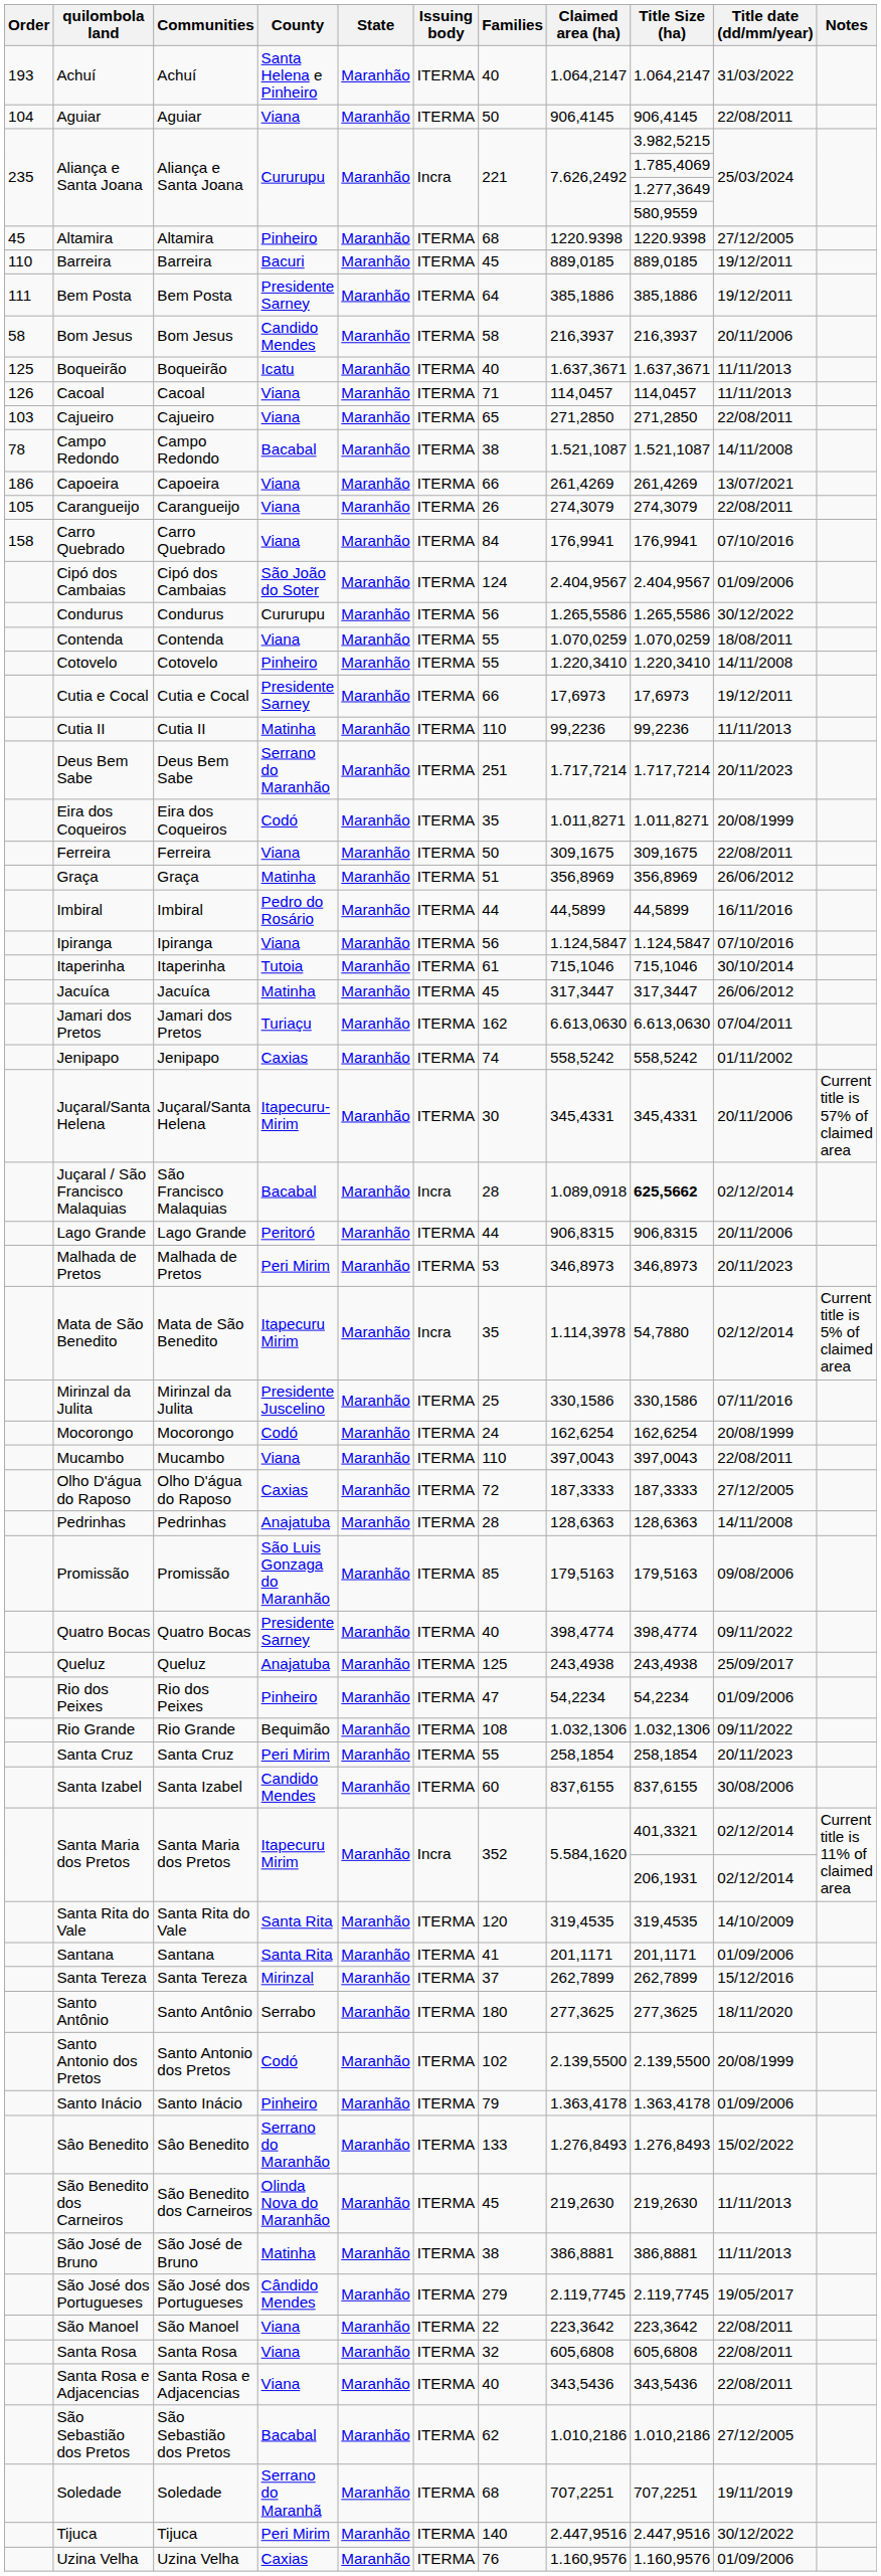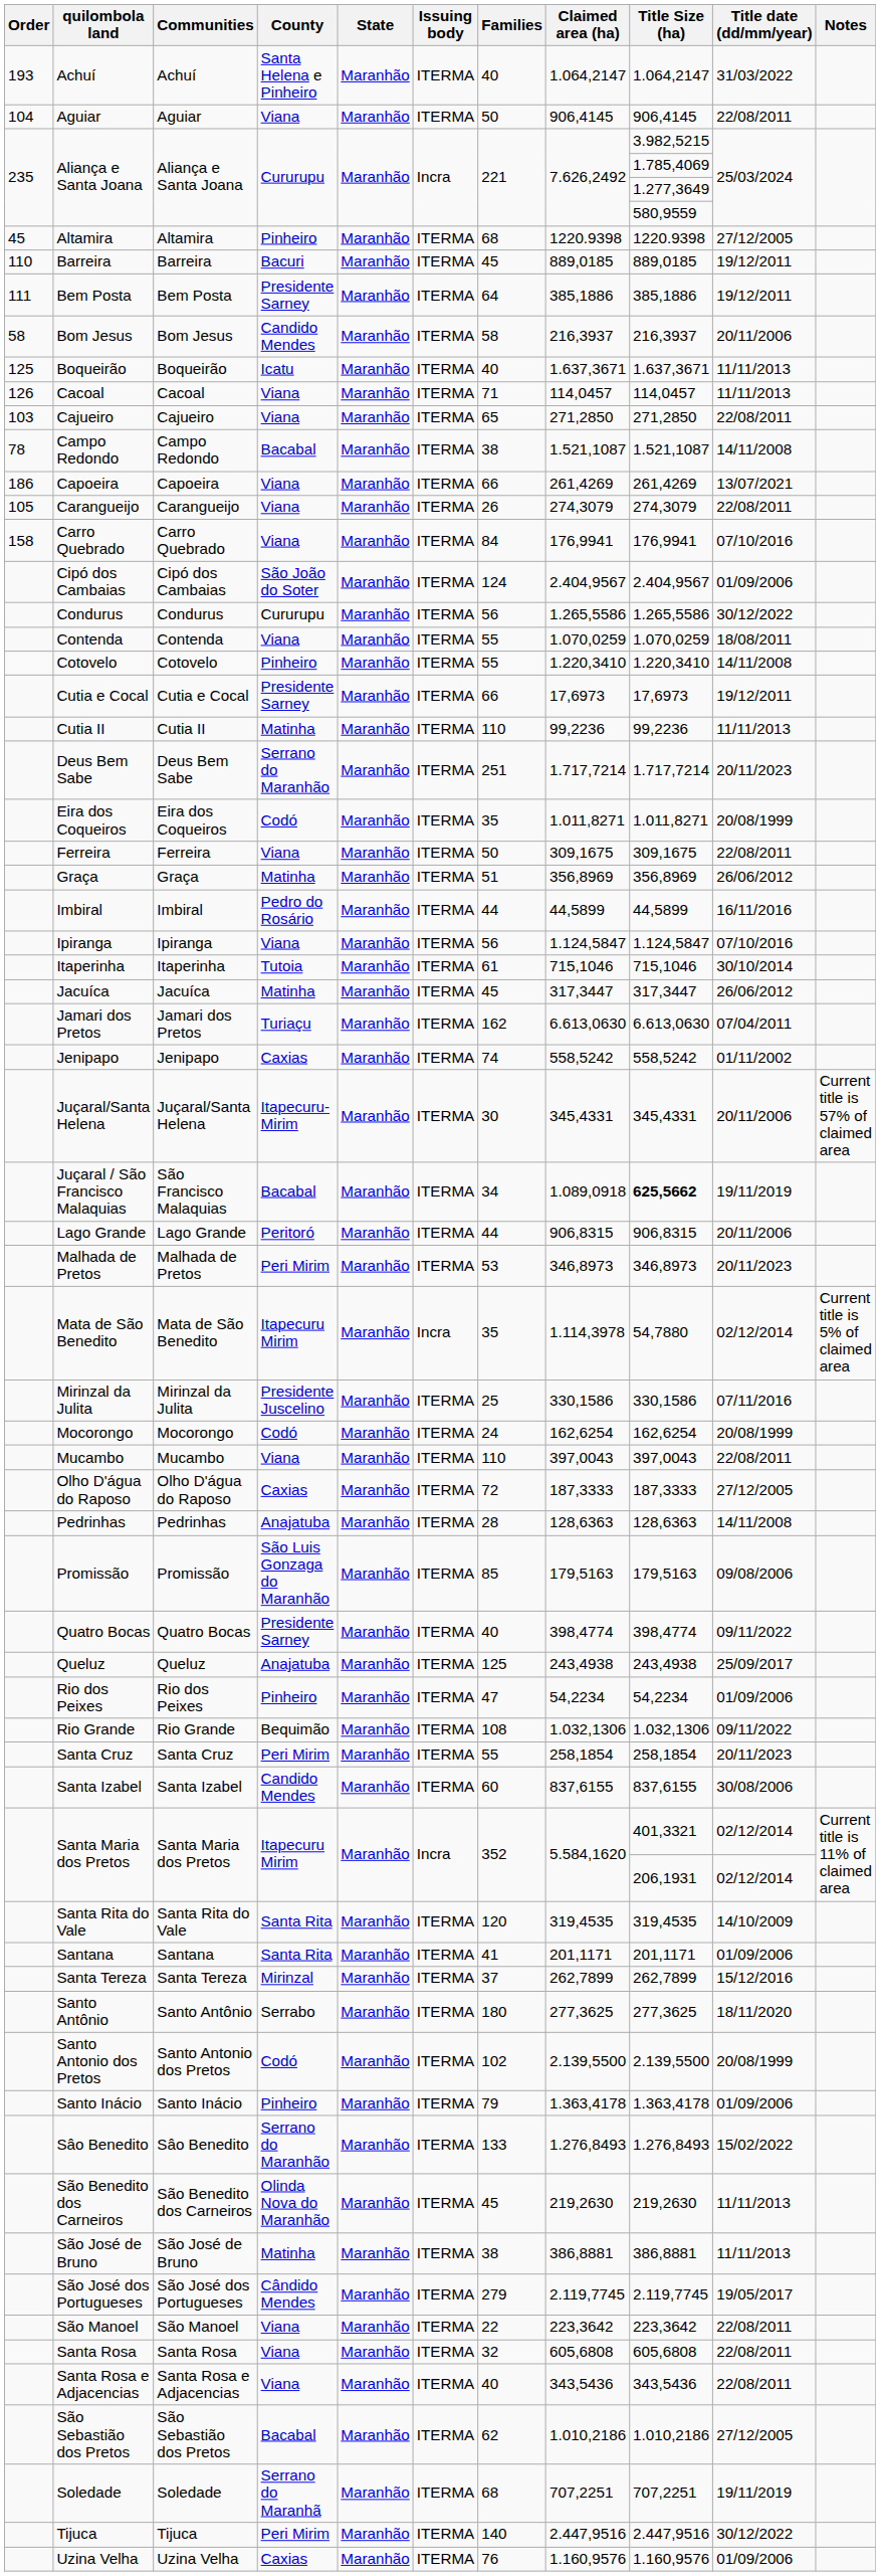Juçaral / São Francisco Malaquias | Issuing body: Incra -> ITERMA
Juçaral / São Francisco Malaquias | Families: 28 -> 34
Juçaral / São Francisco Malaquias | Title date (dd/mm/year): 02/12/2014 -> 19/11/2019
